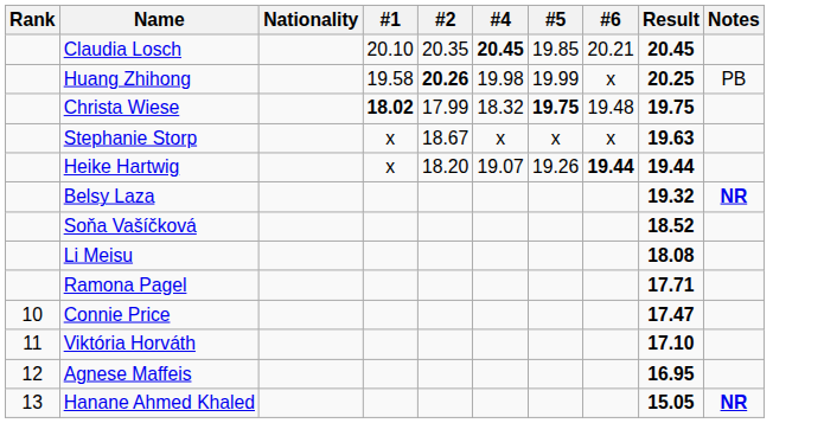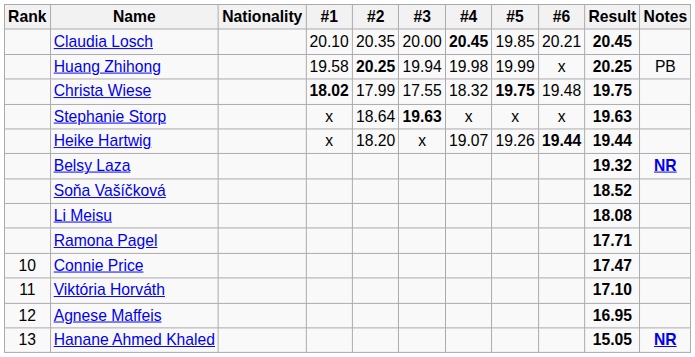+ column: #3 | 20.00 | 19.94 | 17.55 | 19.63 | x
Huang Zhihong | #2: 20.26 -> 20.25
Stephanie Storp | #2: 18.67 -> 18.64
